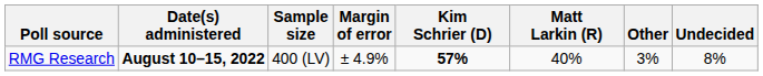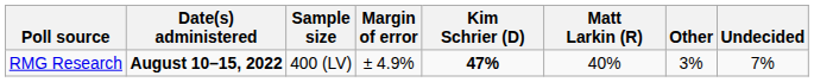RMG Research | Kim Schrier (D): 57% -> 47%
RMG Research | Undecided: 8% -> 7%
